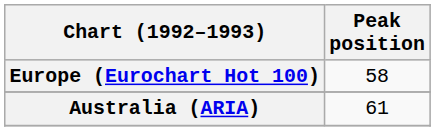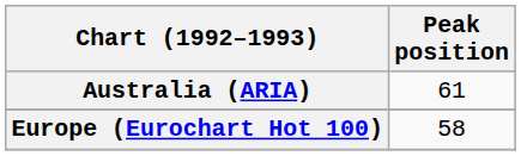rows swapped: Australia (ARIA) <-> Europe (Eurochart Hot 100)
